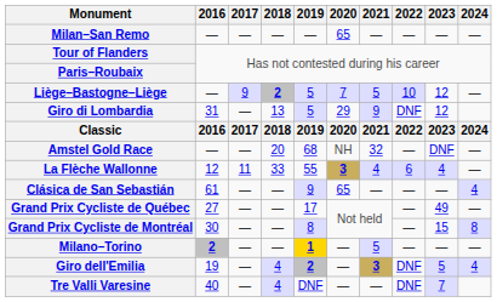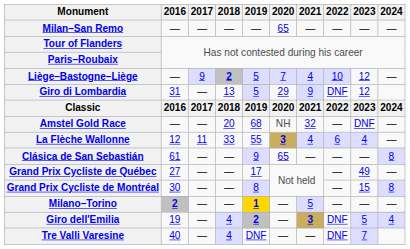Liège–Bastogne–Liège | 2021: 5 -> 4
Clásica de San Sebastián | 2024: 4 -> 8
